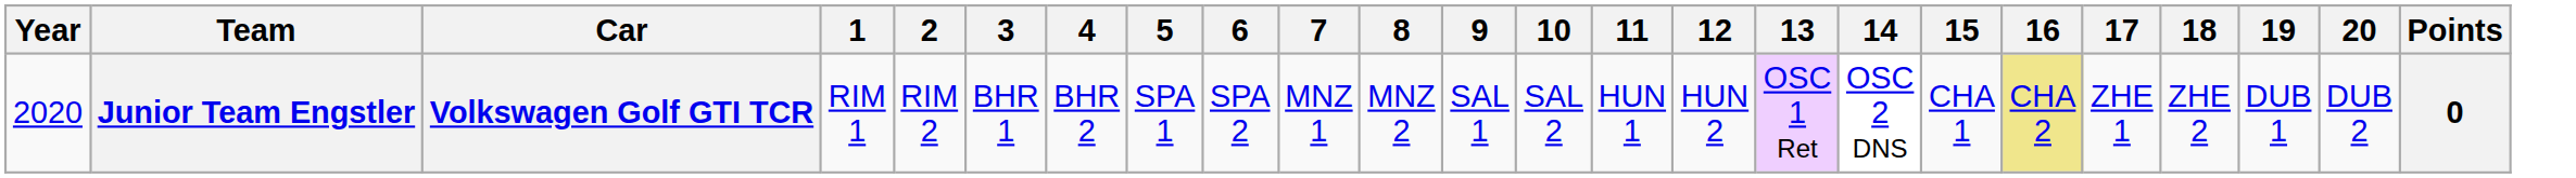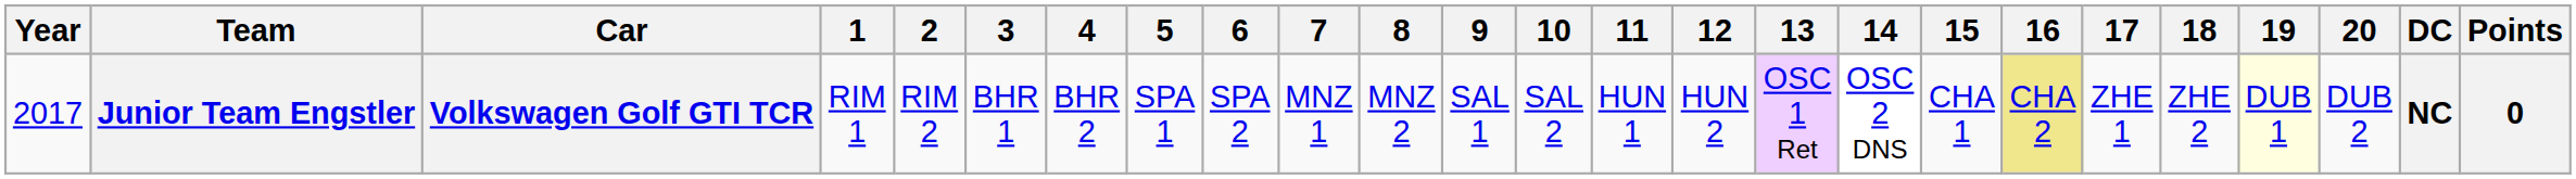+ column: DC | NC
Junior Team Engstler | Year: 2020 -> 2017
Junior Team Engstler | 19: no background -> lightyellow background
